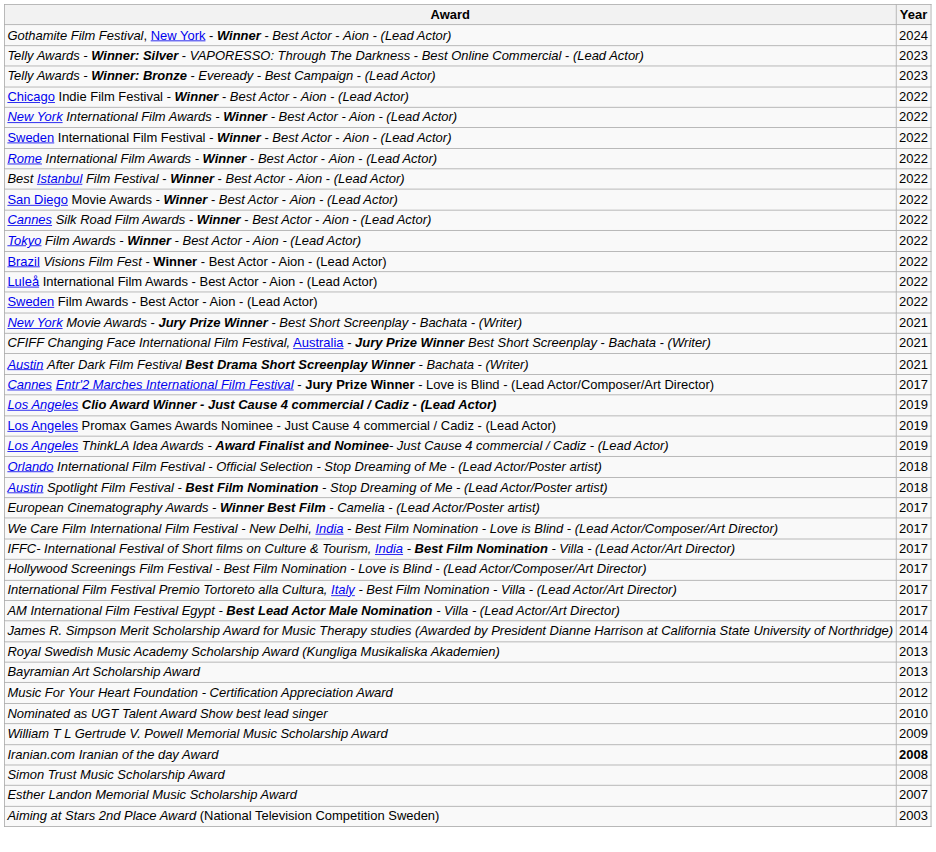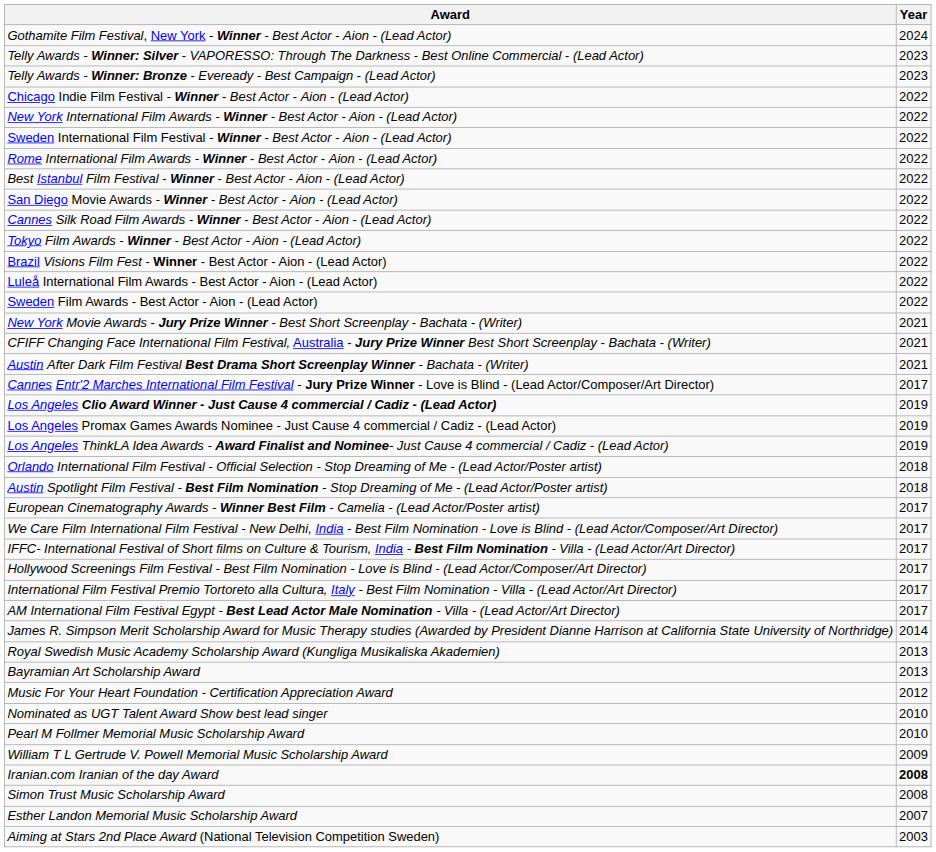+ row: Pearl M Follmer Memorial Music Scholarship Award | 2010
